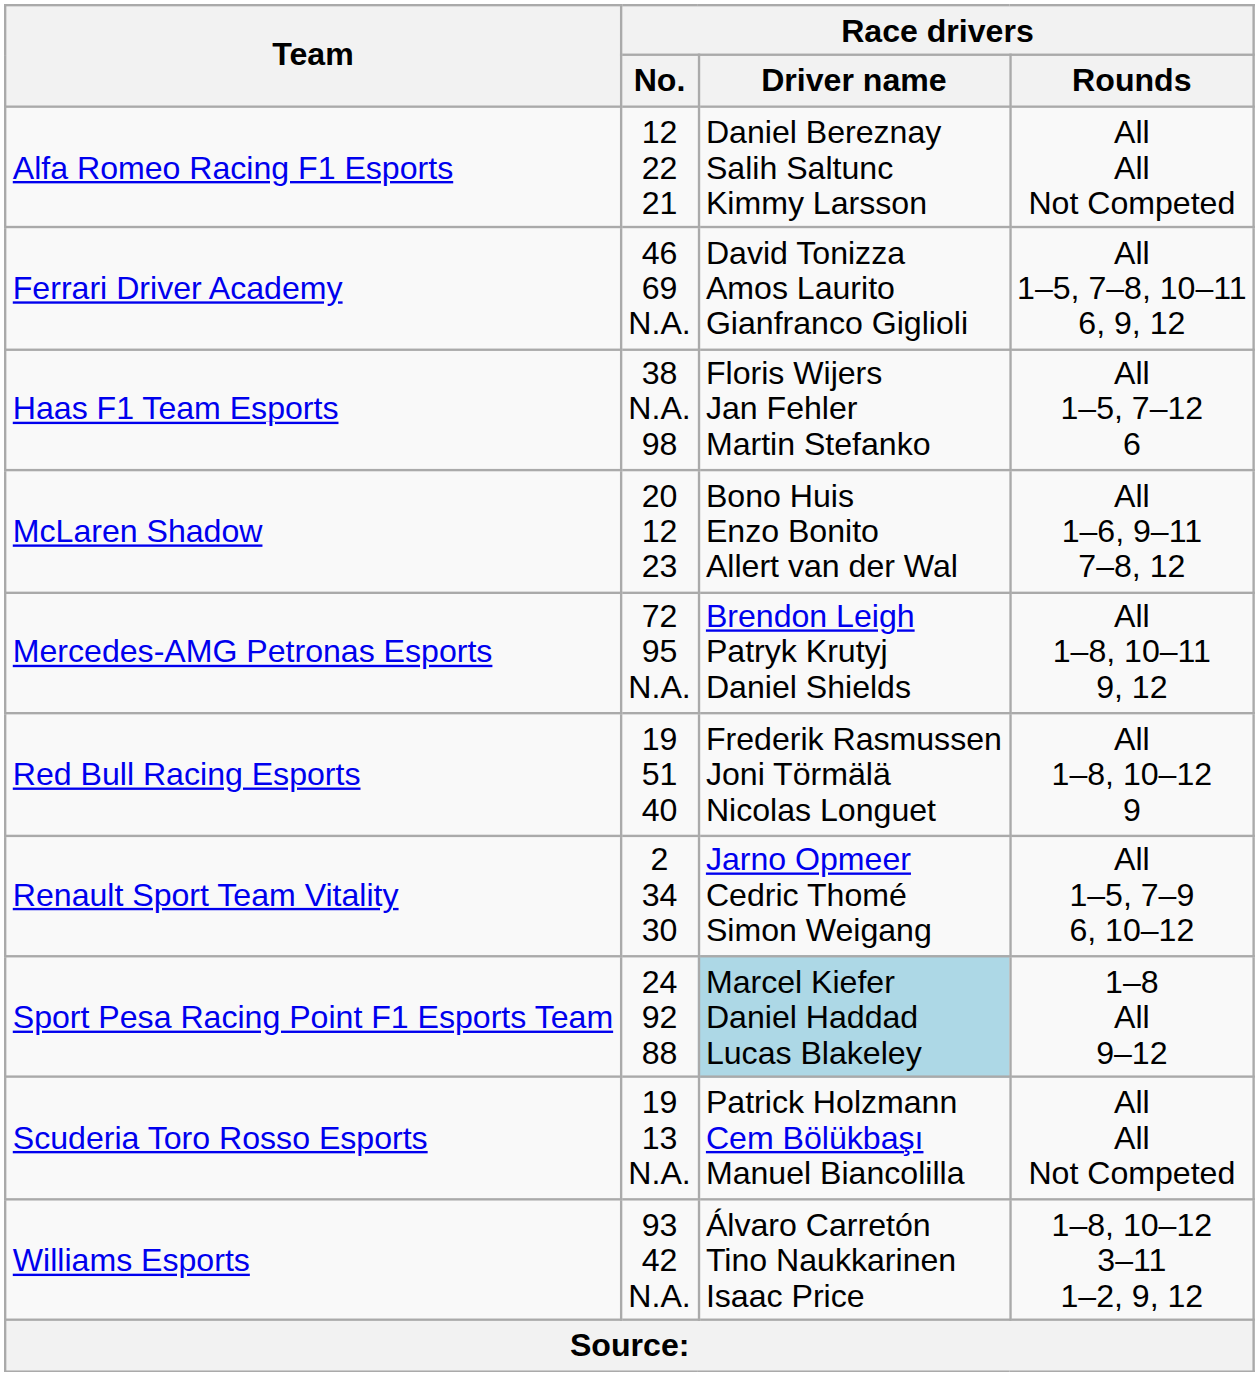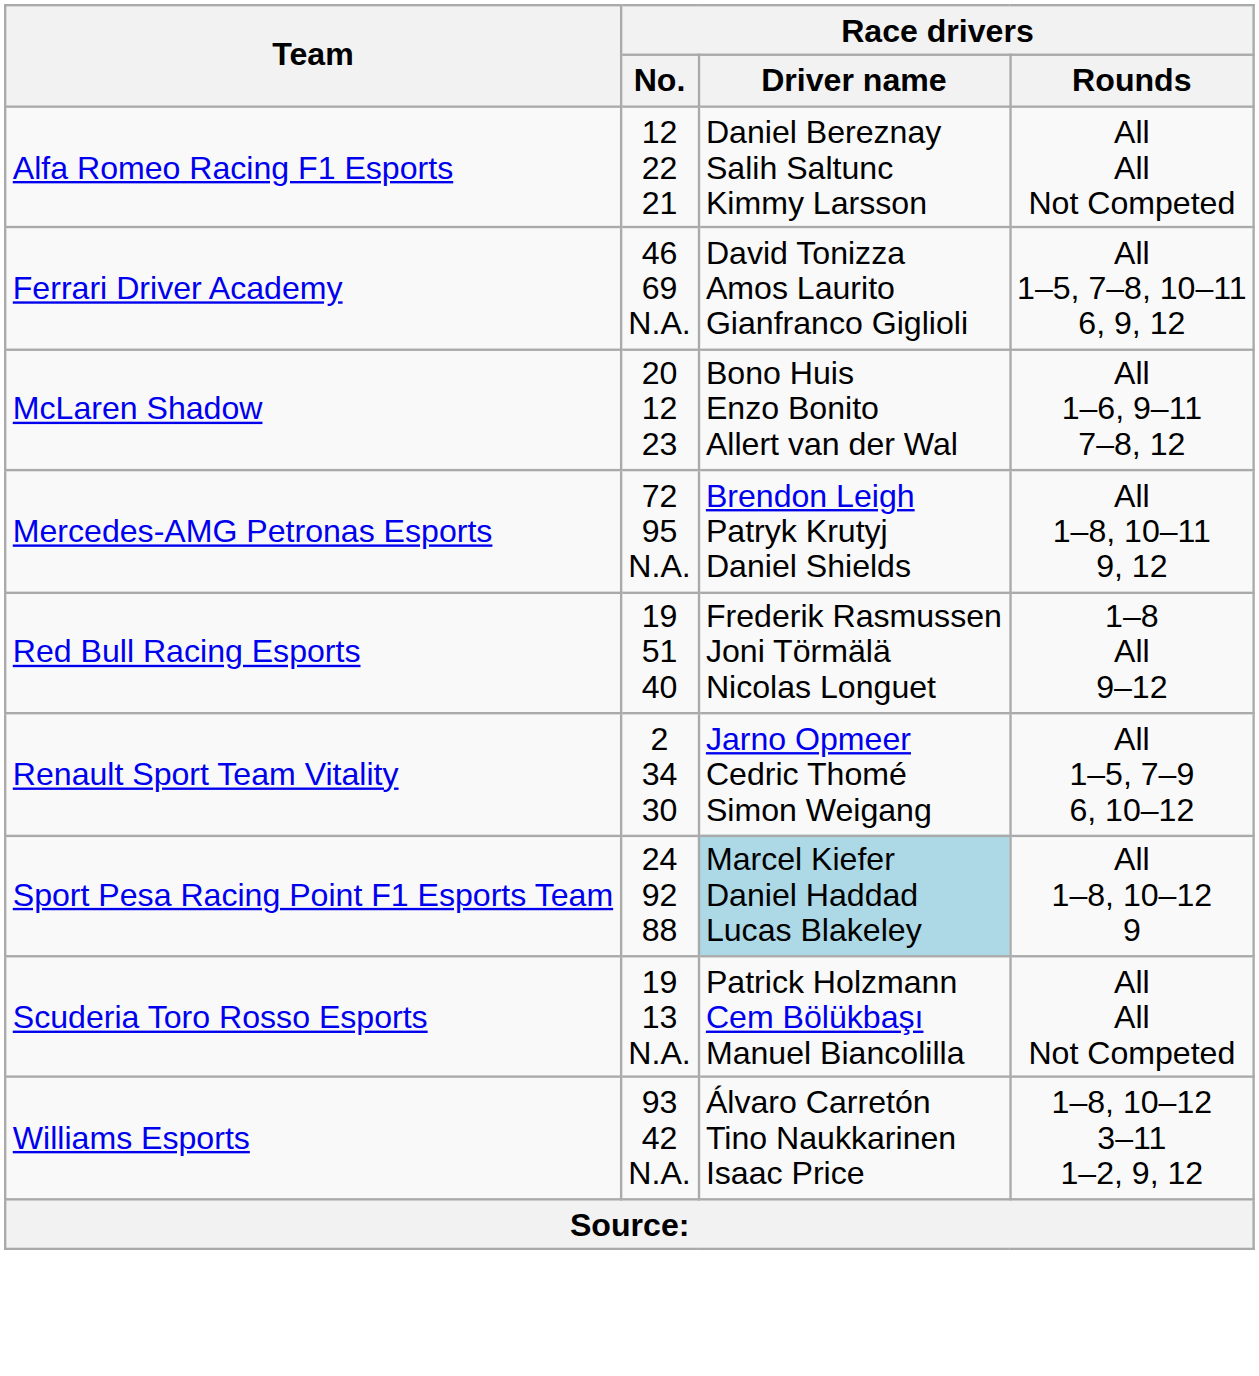- row: Haas F1 Team Esports | 38 N.A. 98 | Floris Wijers Jan Fehler Martin Stefanko | All 1–5, 7–12 6
Red Bull Racing Esports | Race drivers / Rounds: All 1–8, 10–12 9 -> 1–8 All 9–12
Sport Pesa Racing Point F1 Esports Team | Race drivers / Rounds: 1–8 All 9–12 -> All 1–8, 10–12 9
